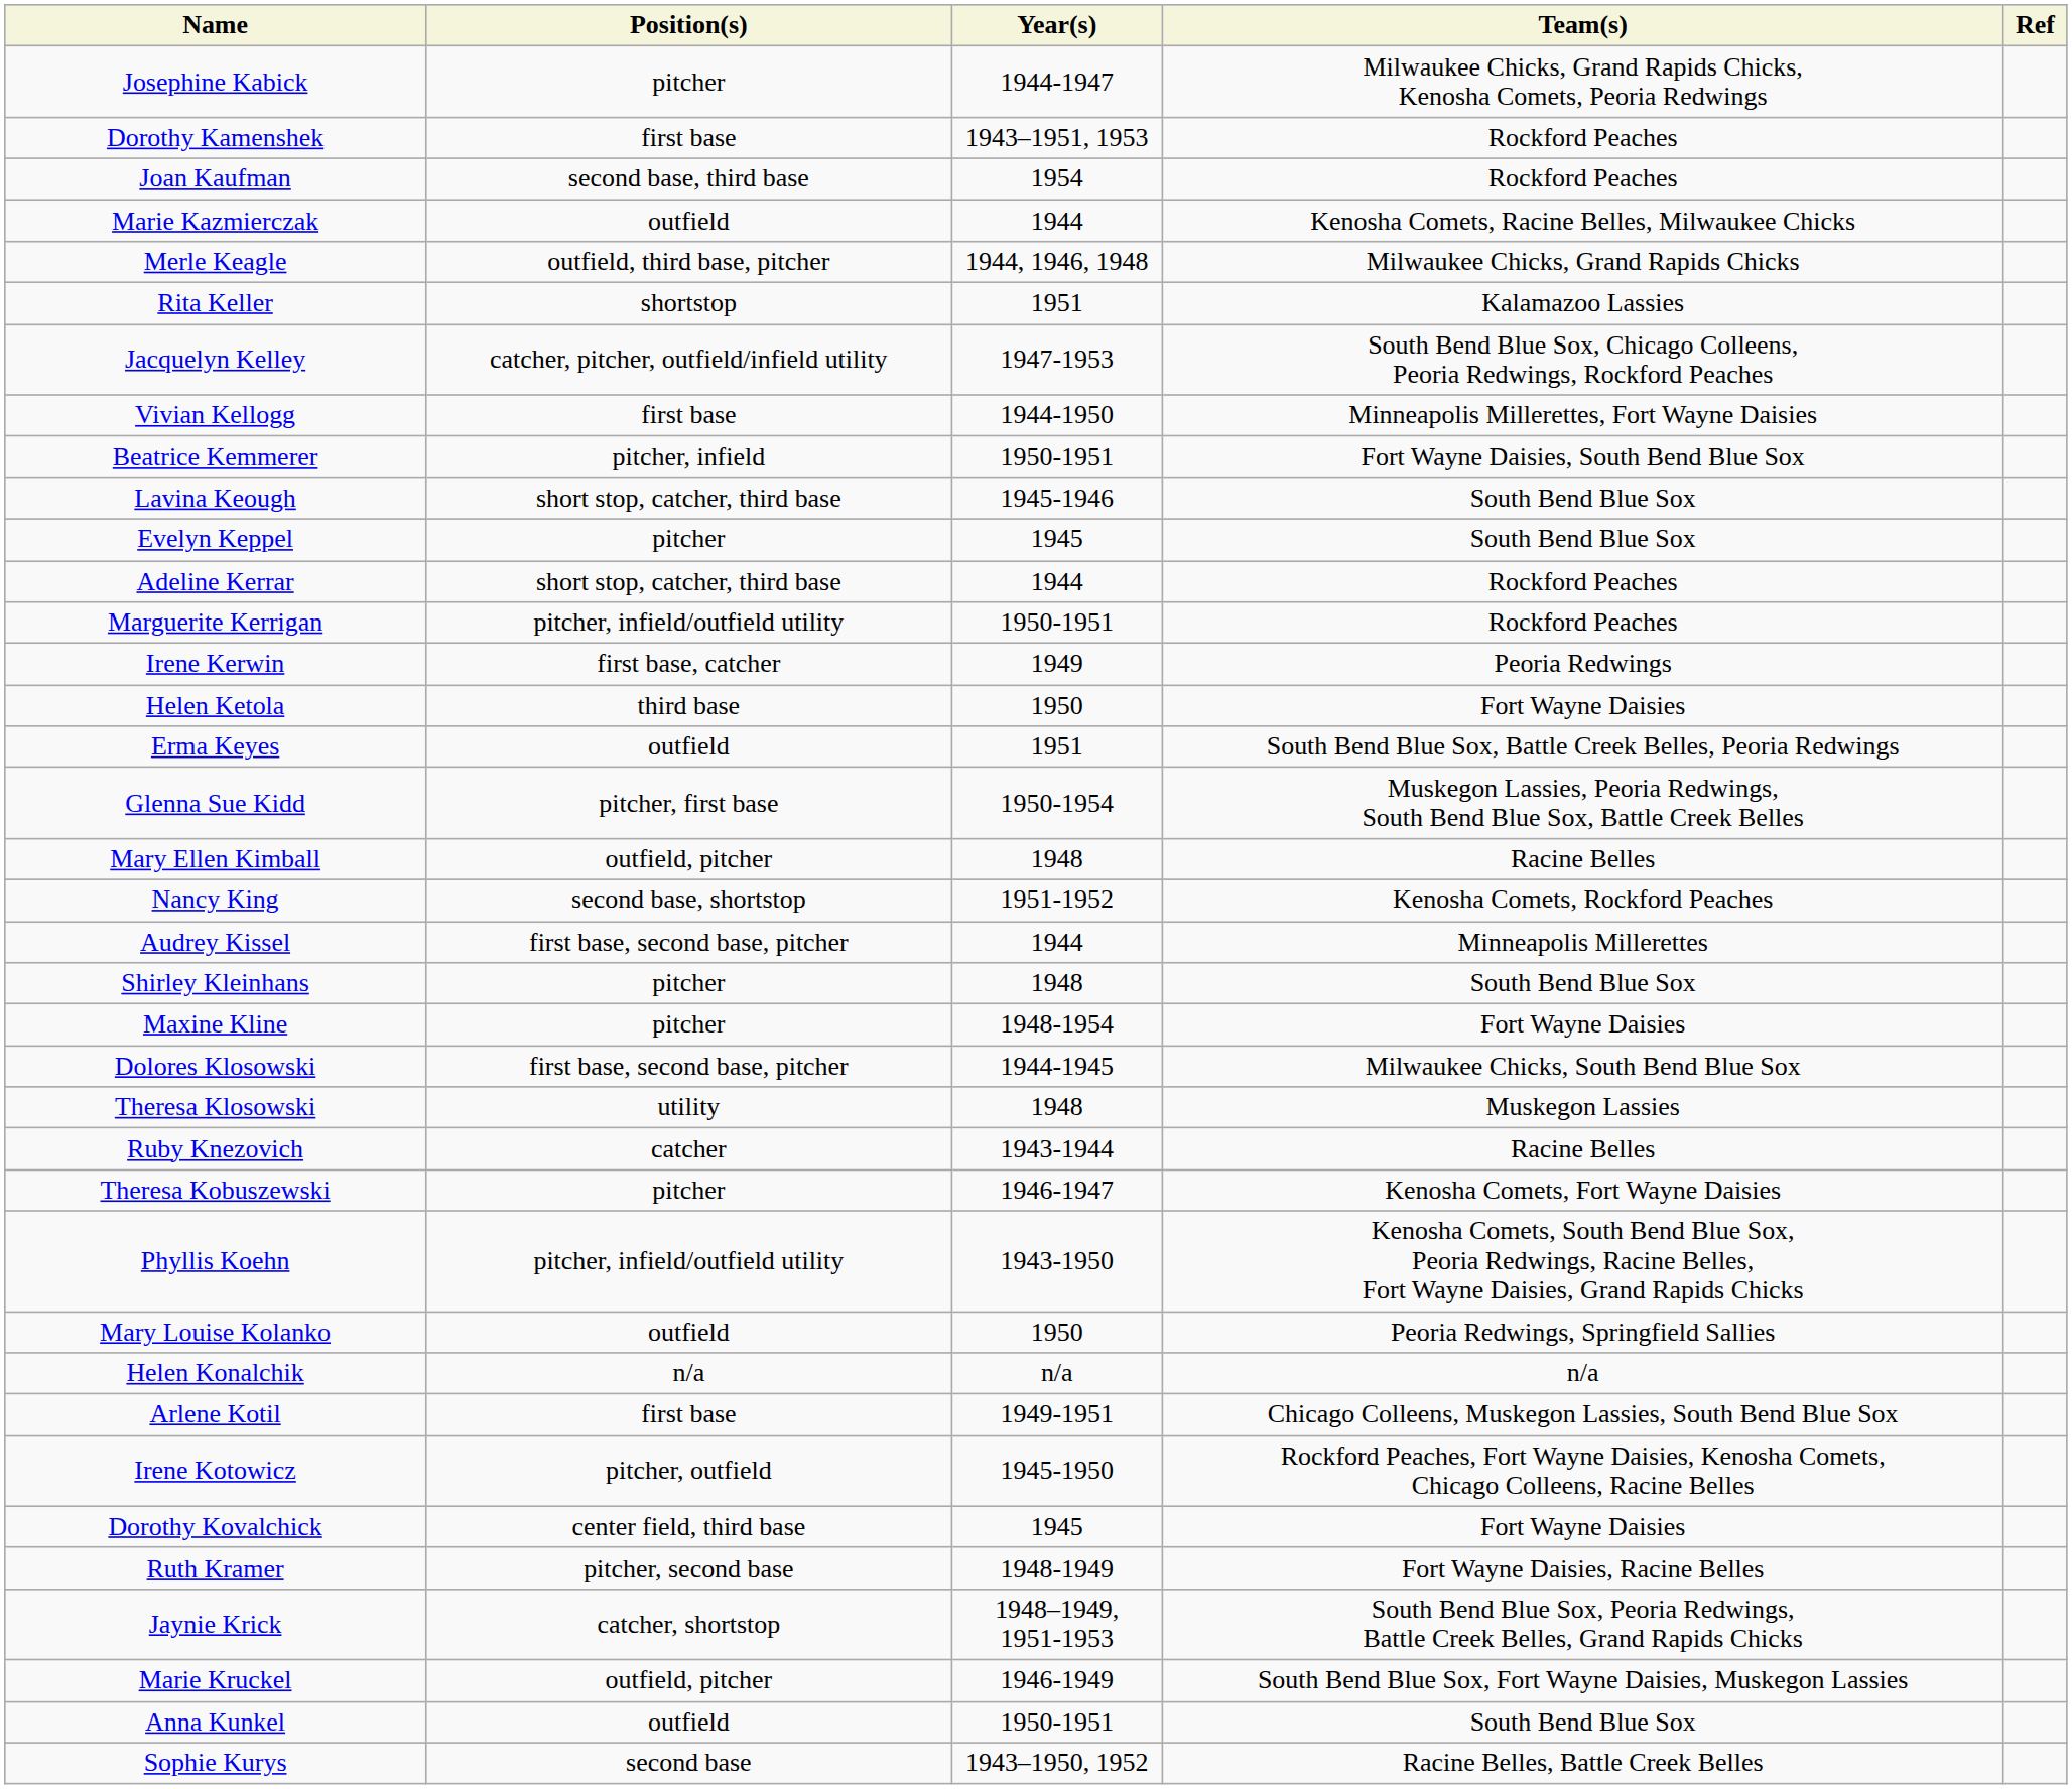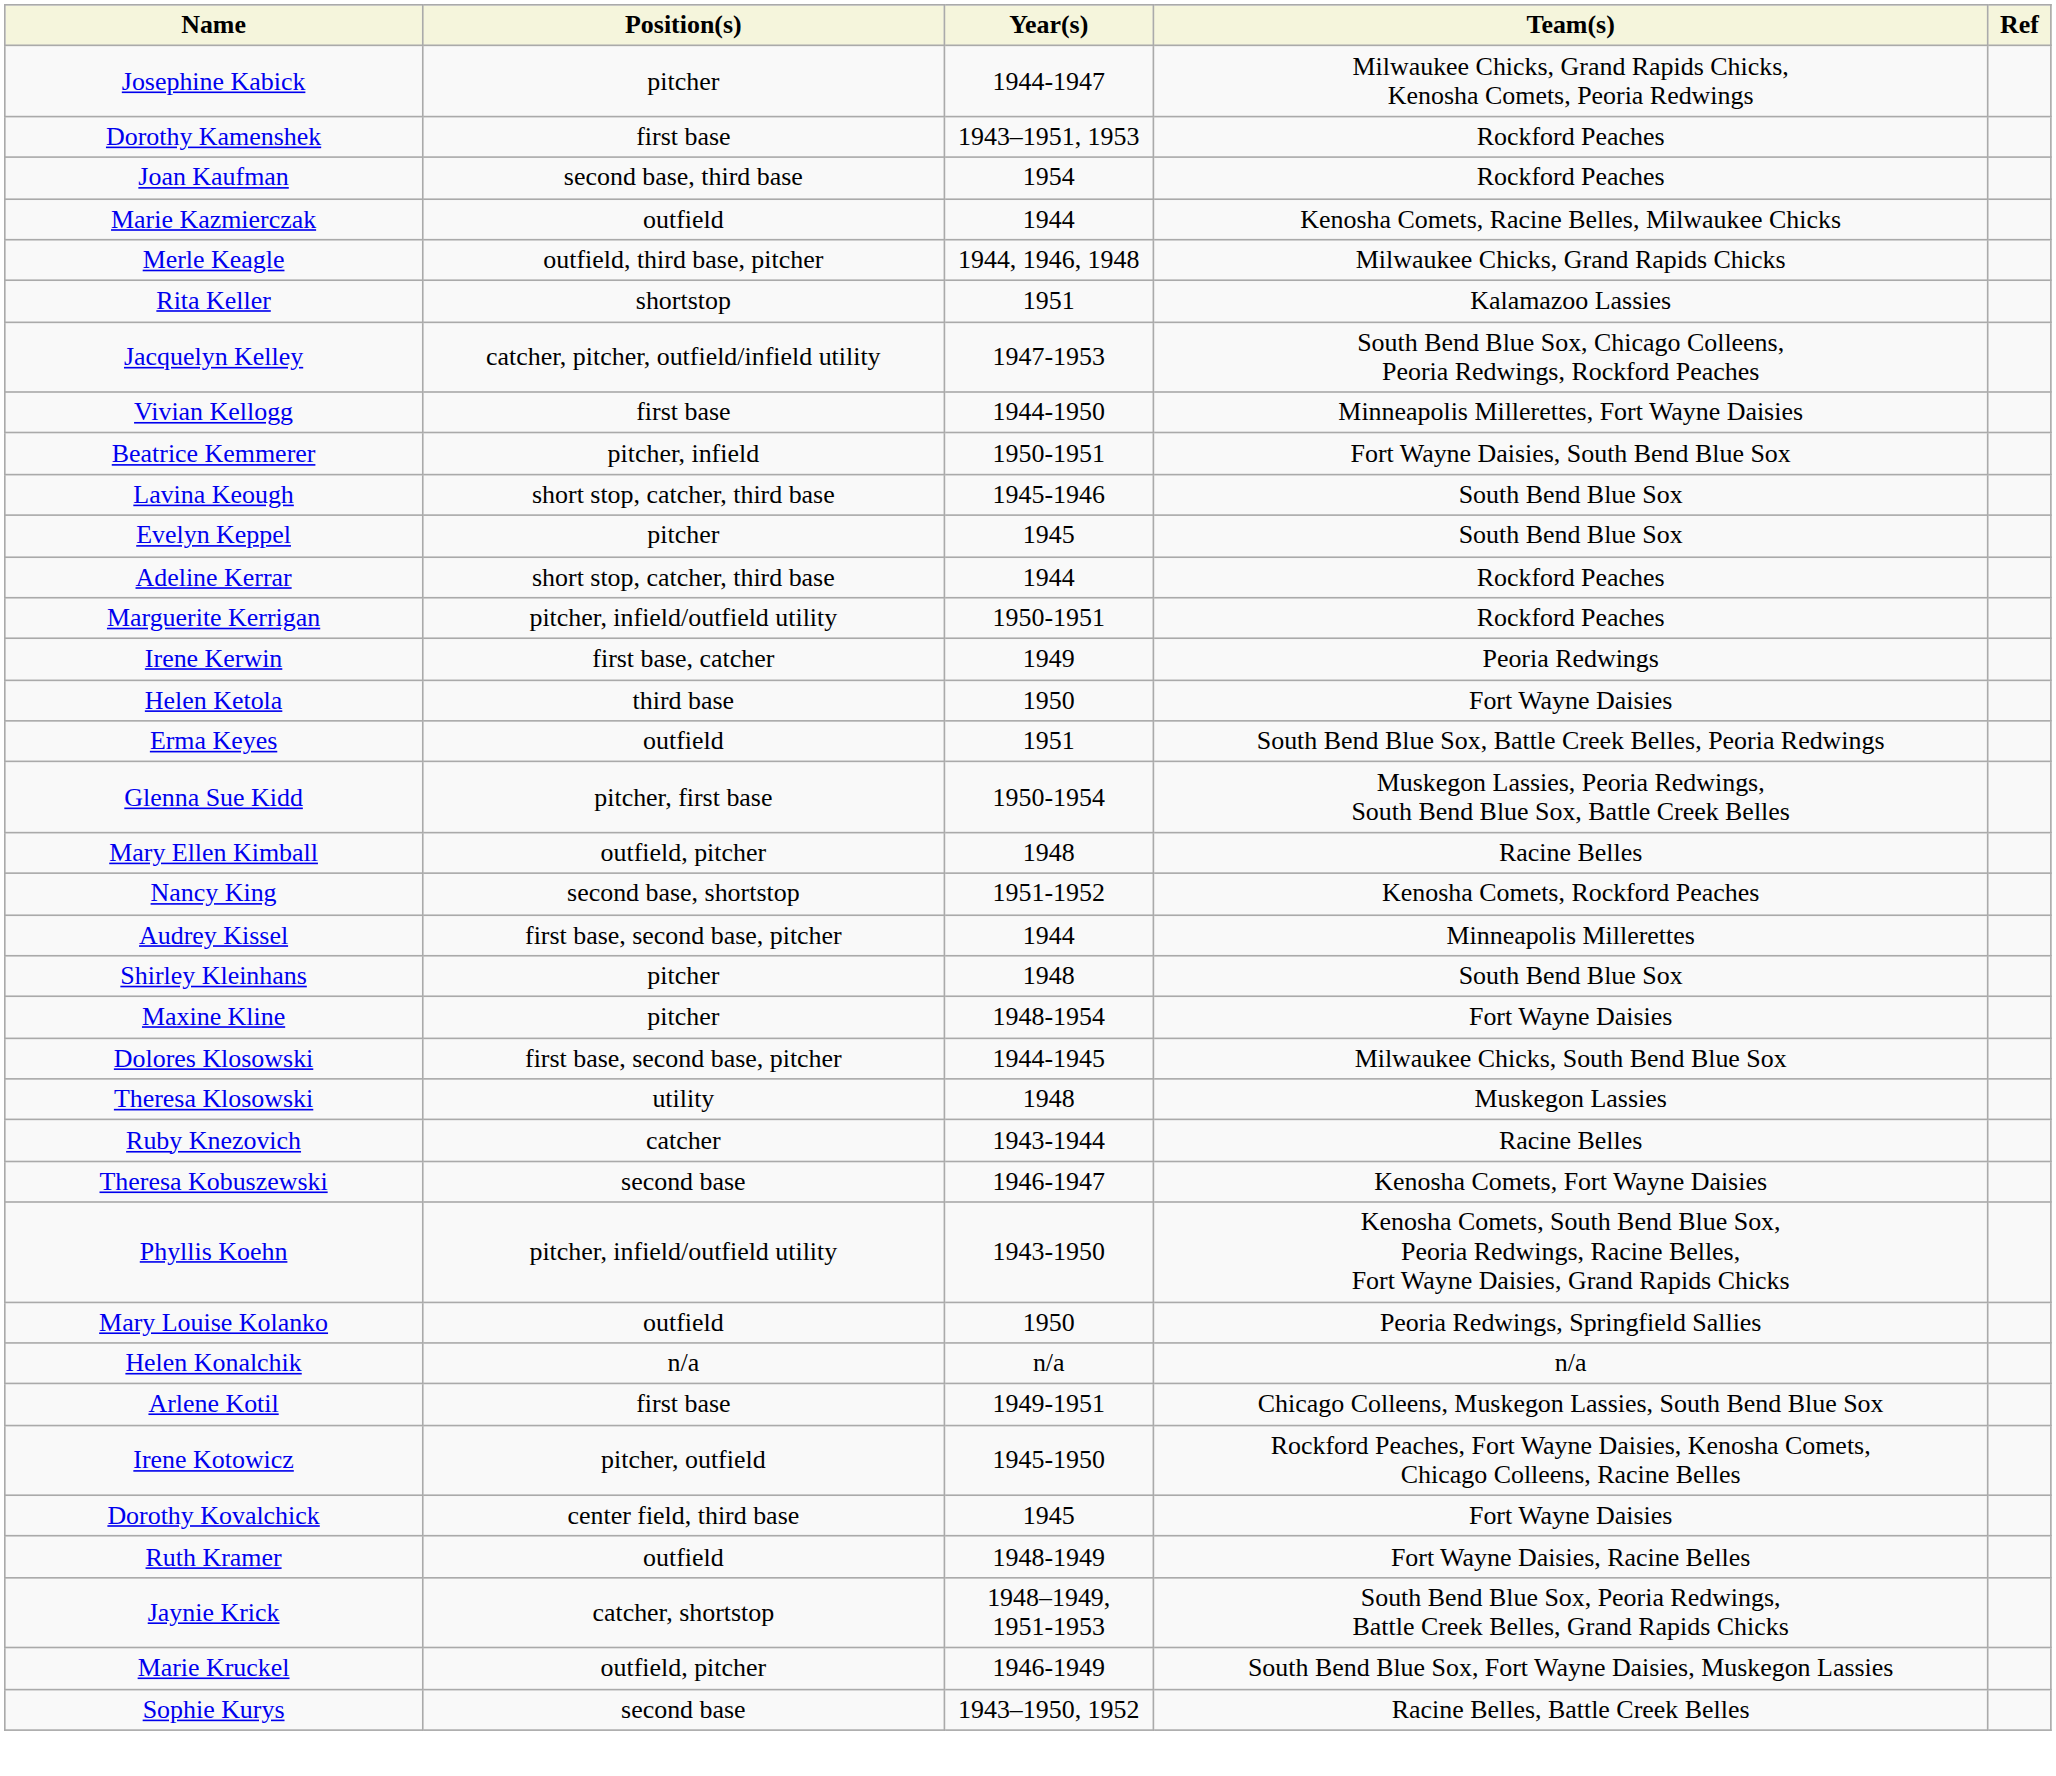Theresa Kobuszewski | Position(s): pitcher -> second base
Ruth Kramer | Position(s): pitcher, second base -> outfield
- row: Anna Kunkel | outfield | 1950-1951 | South Bend Blue Sox
